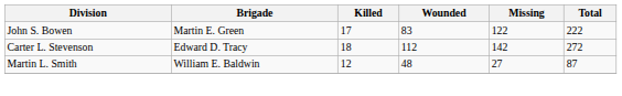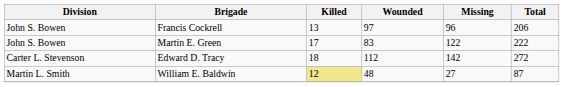+ row: John S. Bowen | Francis Cockrell | 13 | 97 | 96 | 206
William E. Baldwin | Killed: no background -> khaki background
